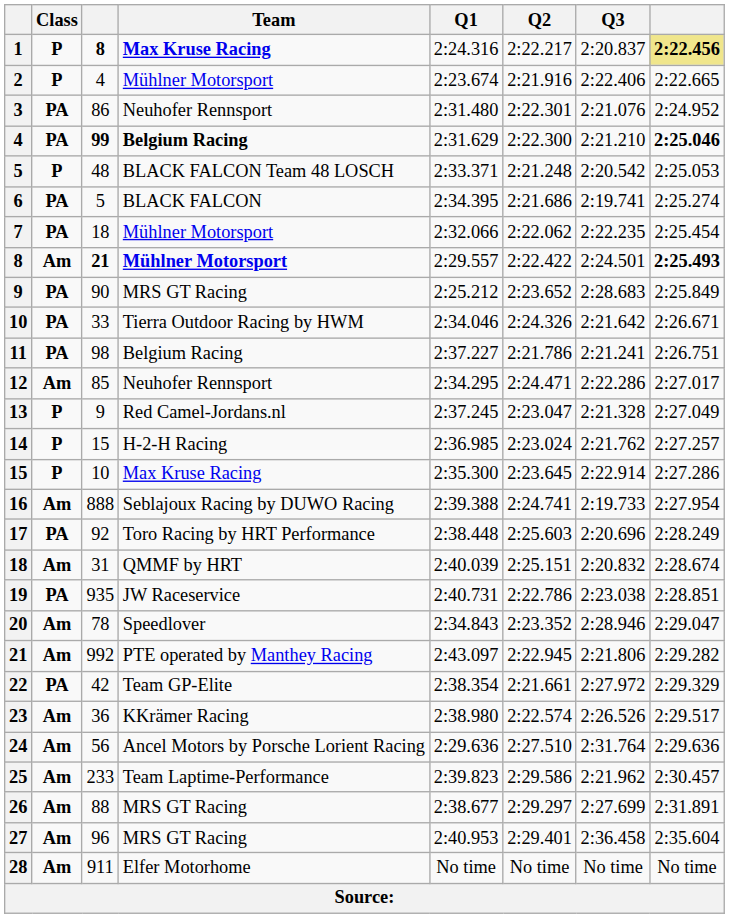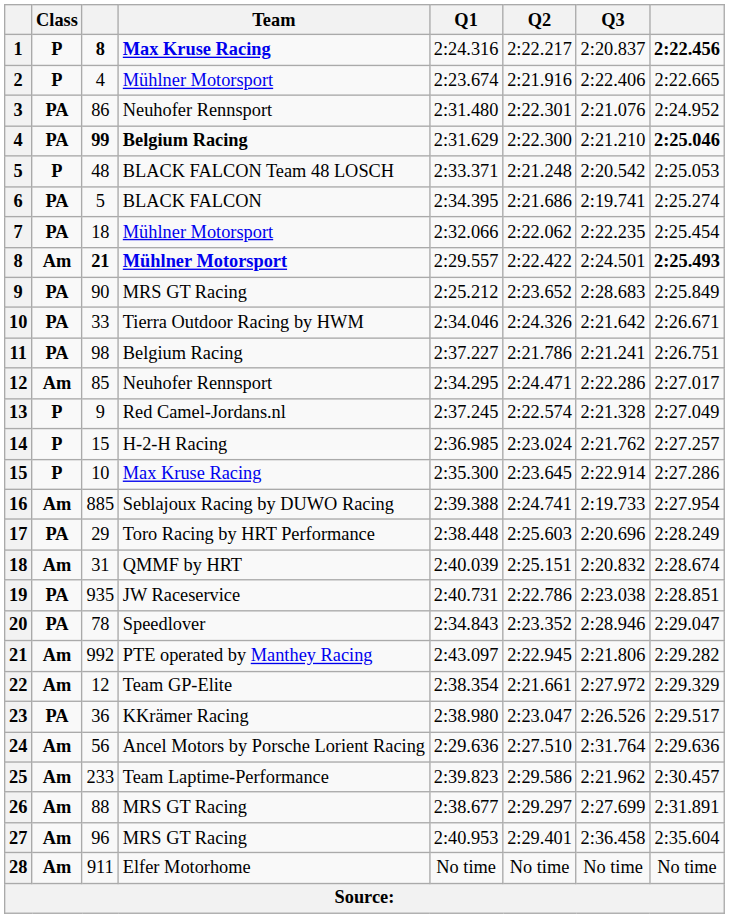1 | column 8: khaki background -> no background
13 | Q2: 2:23.047 -> 2:22.574
16 | column 3: 888 -> 885
17 | column 3: 92 -> 29
20 | Class: Am -> PA
22 | Class: PA -> Am
22 | column 3: 42 -> 12
23 | Class: Am -> PA
23 | Q2: 2:22.574 -> 2:23.047
